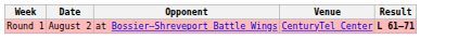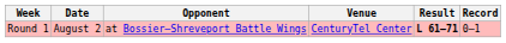+ column: Record | 0–1
